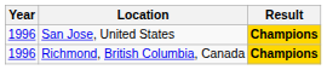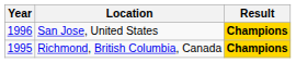Richmond, British Columbia, Canada | Year: 1996 -> 1995
